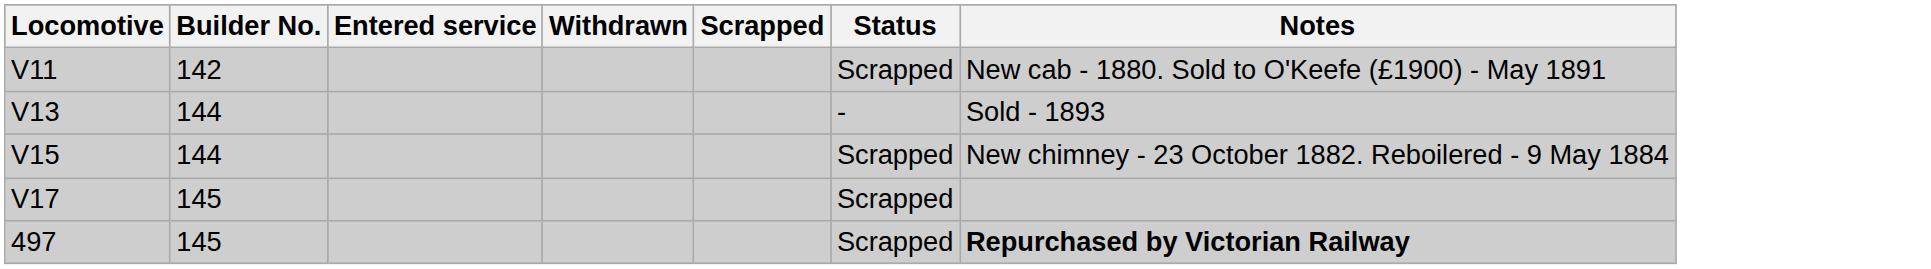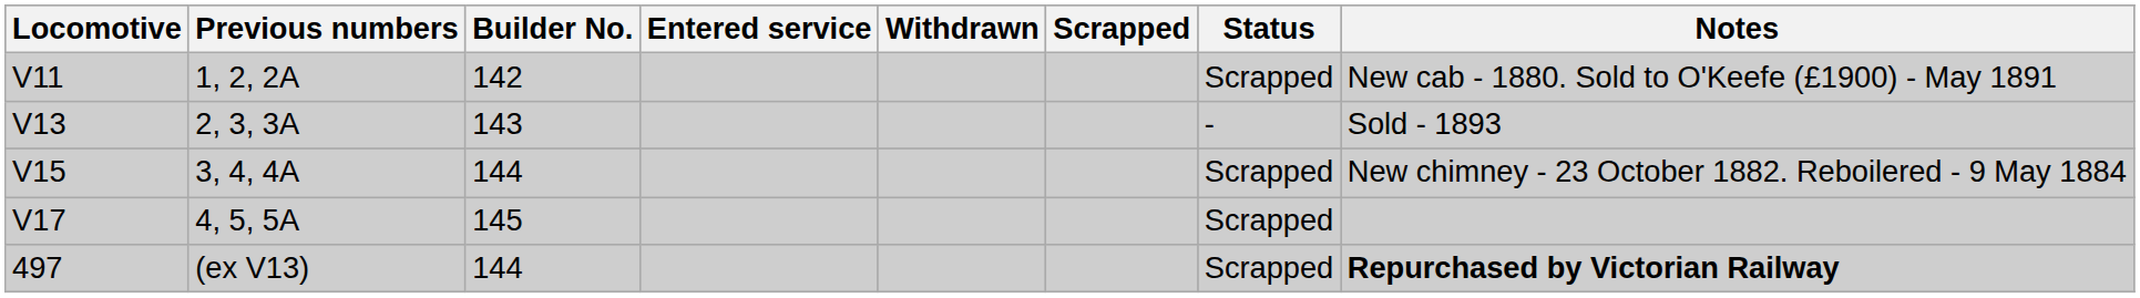+ column: Previous numbers | 1, 2, 2A | 2, 3, 3A | 3, 4, 4A | 4, 5, 5A | (ex V13)
V13 | Builder No.: 144 -> 143
497 | Builder No.: 145 -> 144
